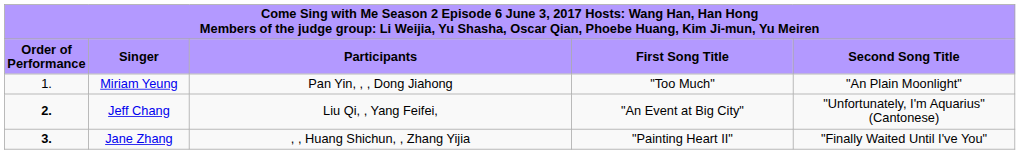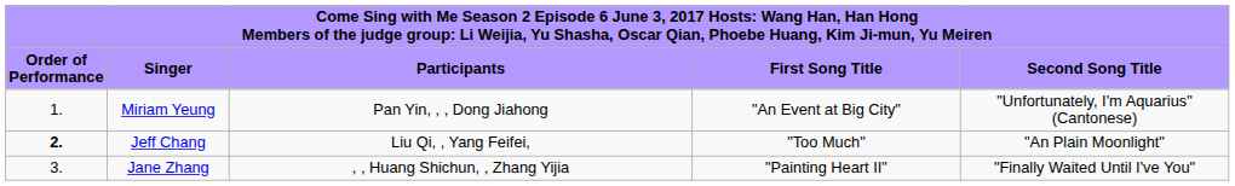Miriam Yeung | column 4: "Too Much" -> "An Event at Big City"
Miriam Yeung | column 5: "An Plain Moonlight" -> "Unfortunately, I'm Aquarius" (Cantonese)
Jeff Chang | column 4: "An Event at Big City" -> "Too Much"
Jeff Chang | column 5: "Unfortunately, I'm Aquarius" (Cantonese) -> "An Plain Moonlight"
Jane Zhang | column 1: bold -> normal
